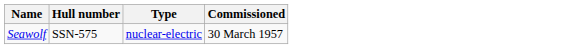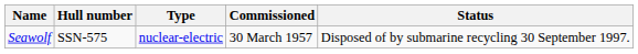+ column: Status | Disposed of by submarine recycling 30 September 1997.
